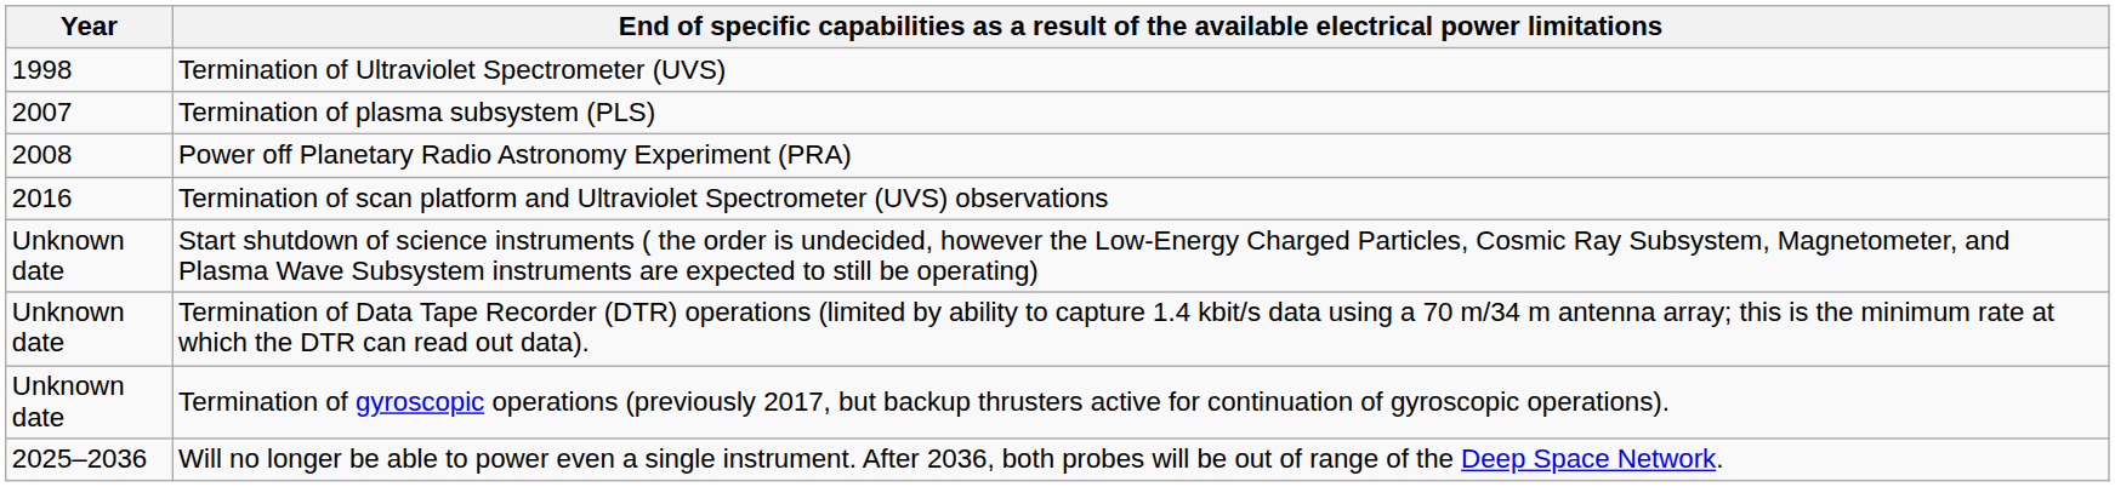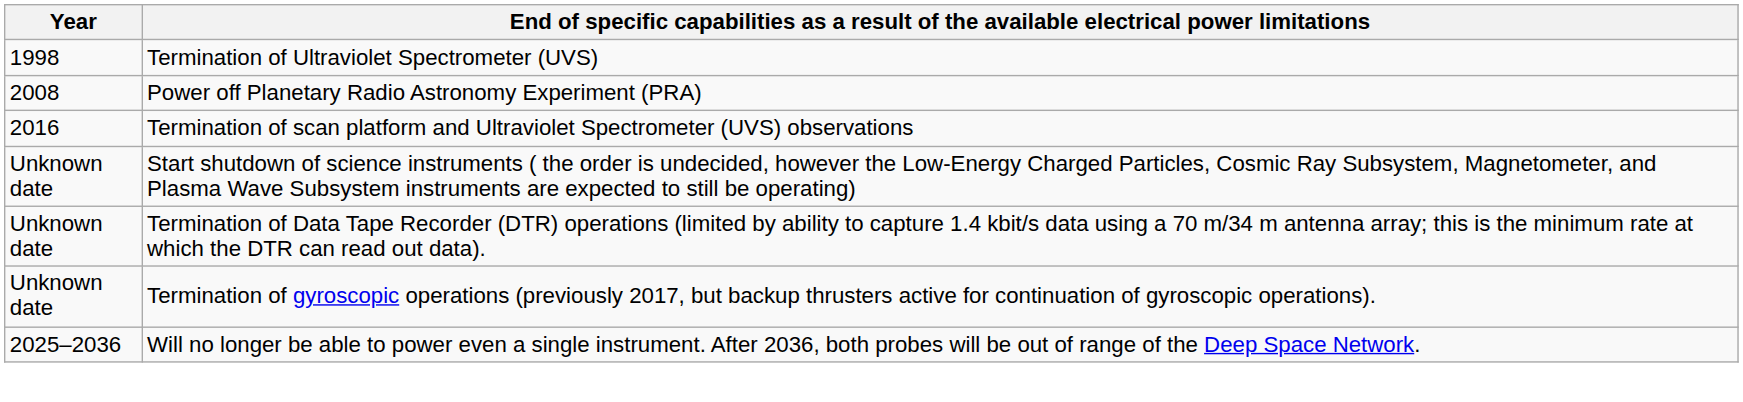- row: 2007 | Termination of plasma subsystem (PLS)
